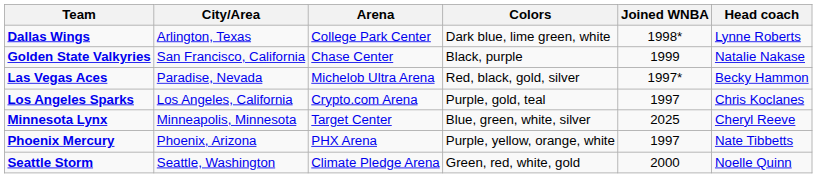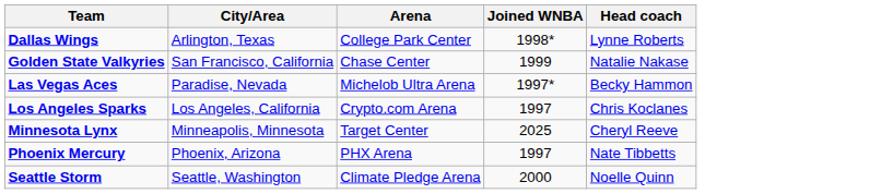- column: Colors | Dark blue, lime green, white | Black, purple | Red, black, gold, silver | Purple, gold, teal | Blue, green, white, silver | Purple, yellow, orange, white | Green, red, white, gold
